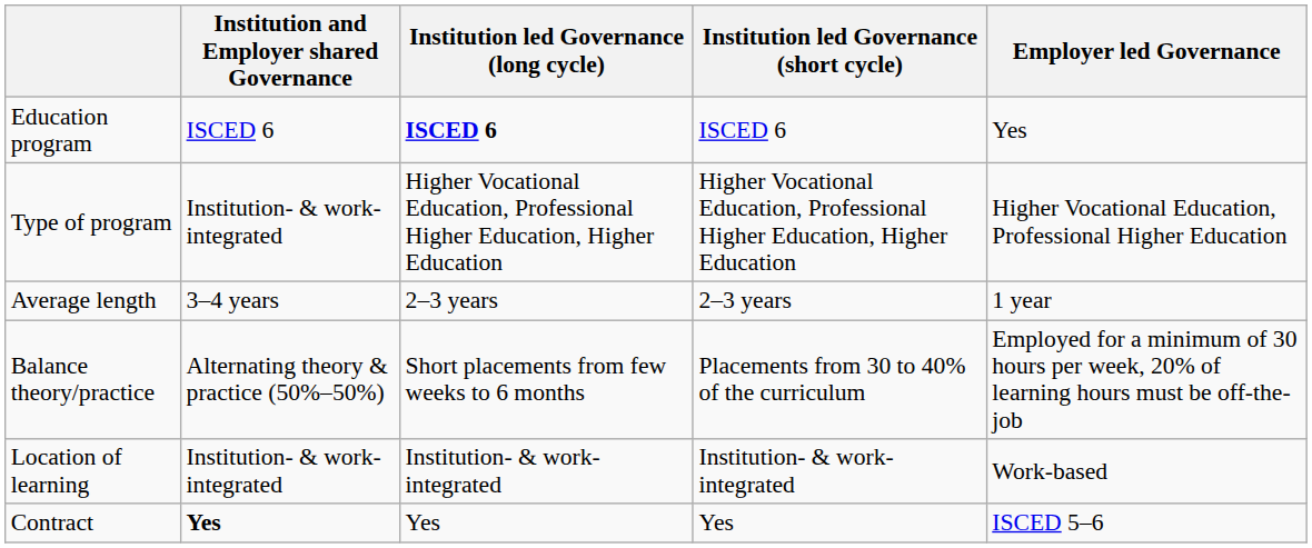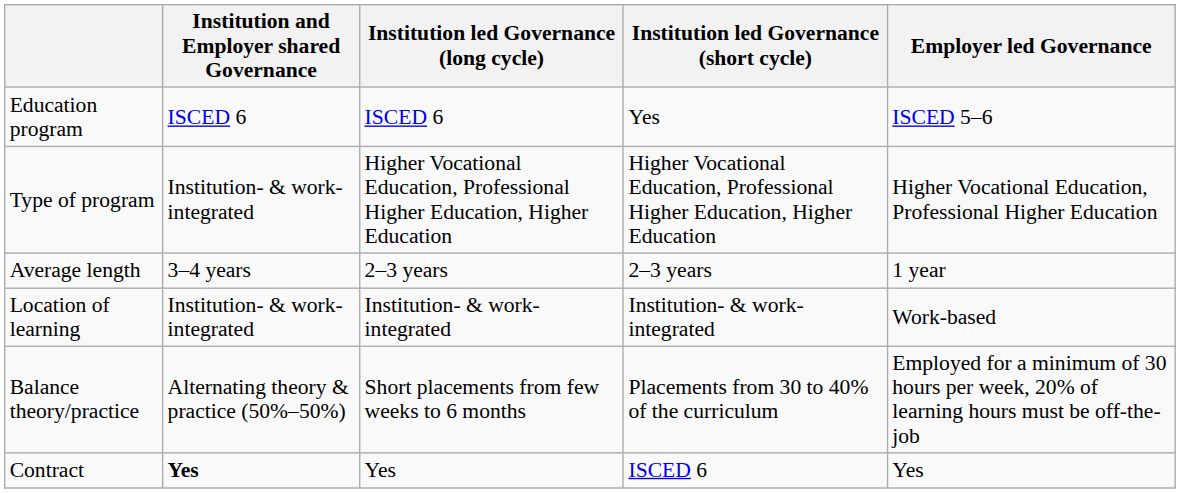Education program | Institution led Governance (long cycle): bold -> normal
Education program | Institution led Governance (short cycle): ISCED 6 -> Yes
Education program | Employer led Governance: Yes -> ISCED 5–6
rows swapped: Balance theory/practice <-> Location of learning
Contract | Institution led Governance (short cycle): Yes -> ISCED 6
Contract | Employer led Governance: ISCED 5–6 -> Yes
